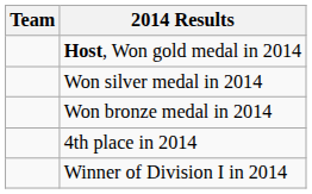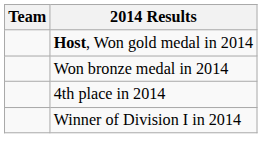- row: Won silver medal in 2014
